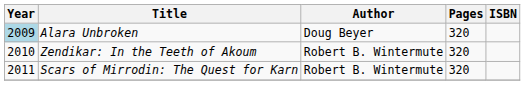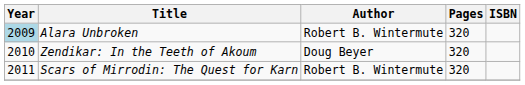Alara Unbroken | Author: Doug Beyer -> Robert B. Wintermute
Zendikar: In the Teeth of Akoum | Author: Robert B. Wintermute -> Doug Beyer
